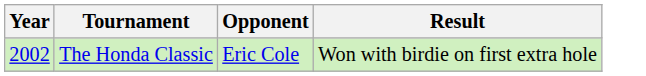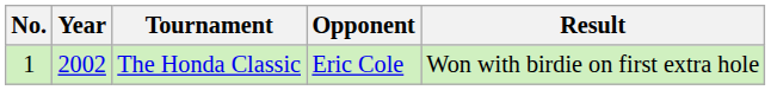+ column: No. | 1
